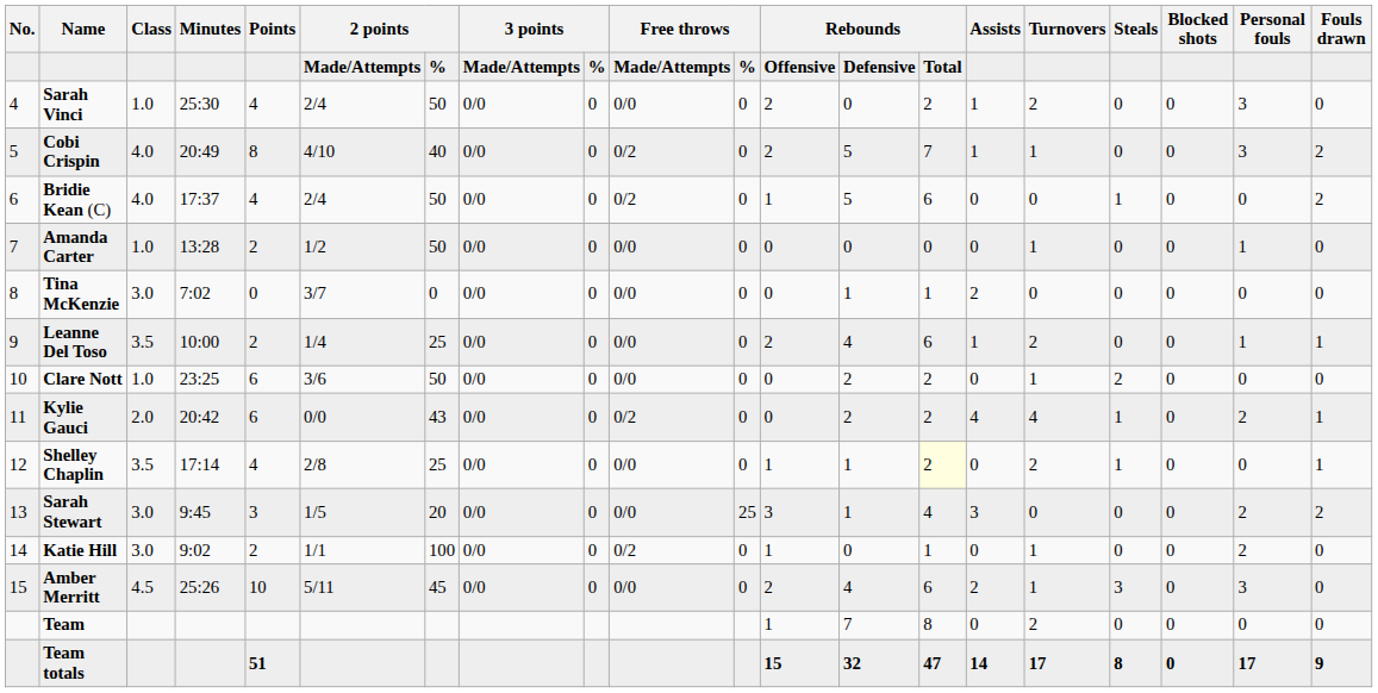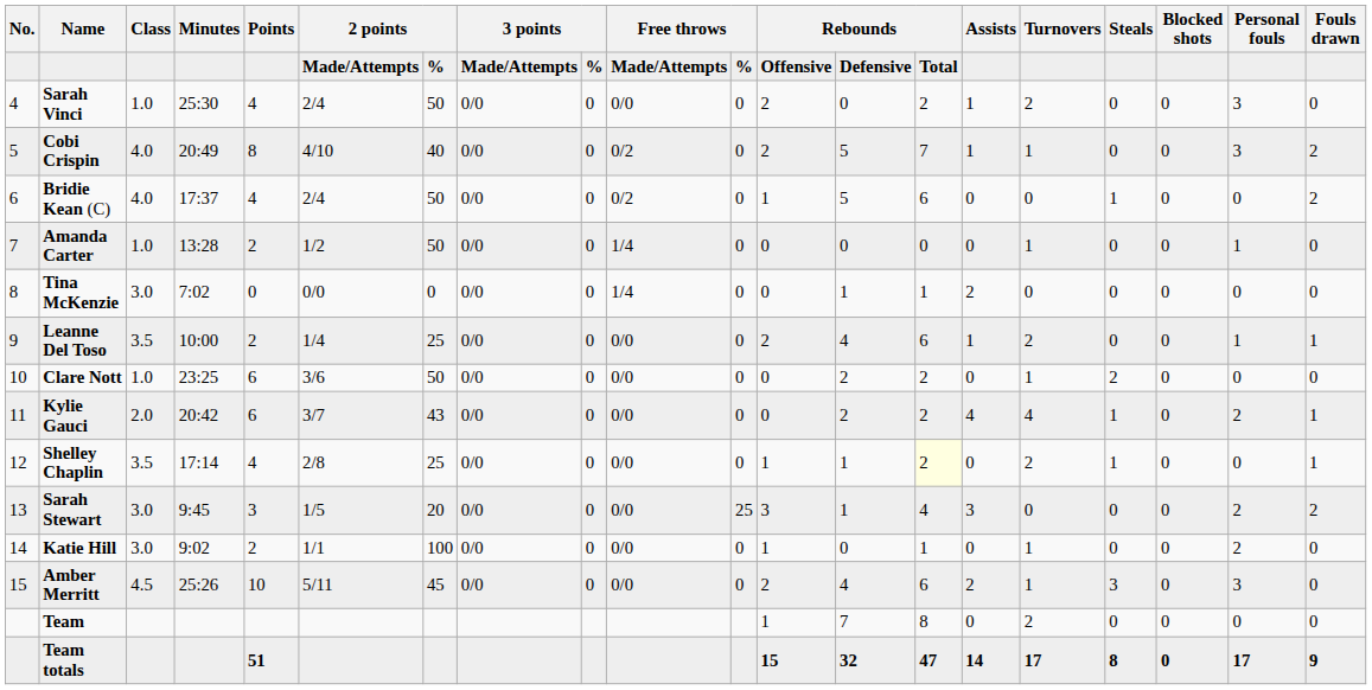Amanda Carter | column 10: 0/0 -> 1/4
Tina McKenzie | column 6: 3/7 -> 0/0
Tina McKenzie | column 10: 0/0 -> 1/4
Kylie Gauci | column 6: 0/0 -> 3/7
Kylie Gauci | column 10: 0/2 -> 0/0
Katie Hill | column 10: 0/2 -> 0/0
